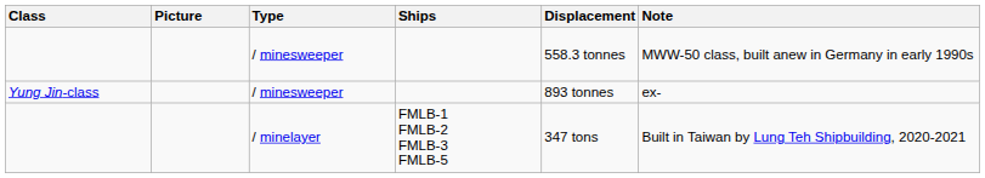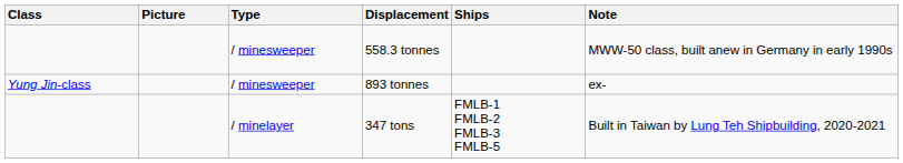columns swapped: Ships <-> Displacement
